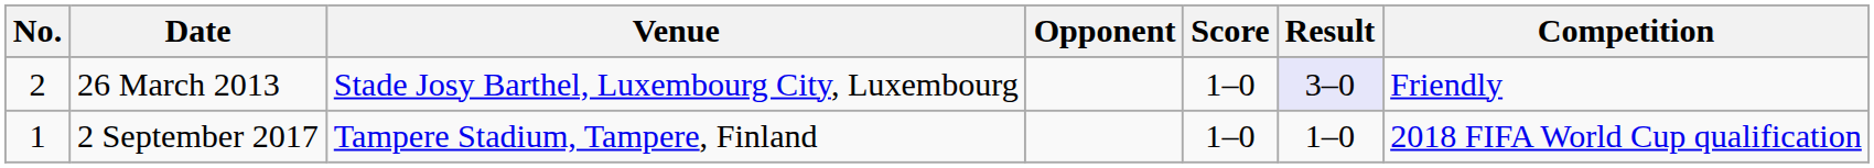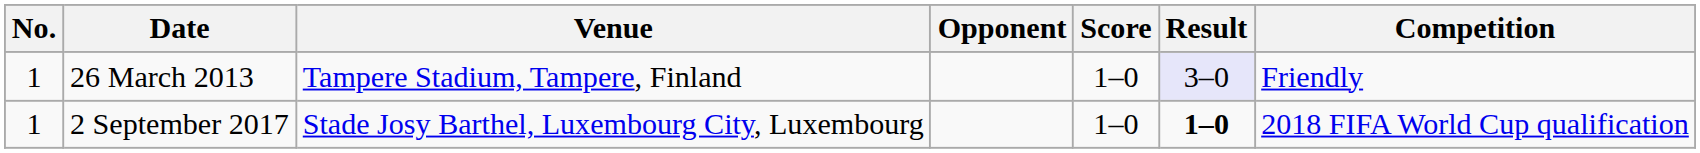26 March 2013 | No.: 2 -> 1
26 March 2013 | Venue: Stade Josy Barthel, Luxembourg City, Luxembourg -> Tampere Stadium, Tampere, Finland
2 September 2017 | Venue: Tampere Stadium, Tampere, Finland -> Stade Josy Barthel, Luxembourg City, Luxembourg
2 September 2017 | Result: normal -> bold
